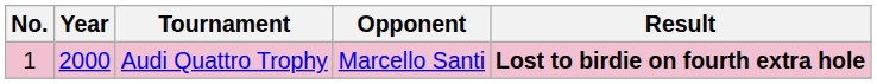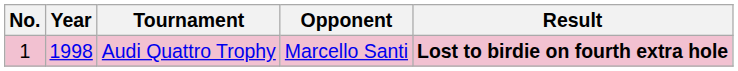Audi Quattro Trophy | Year: 2000 -> 1998
